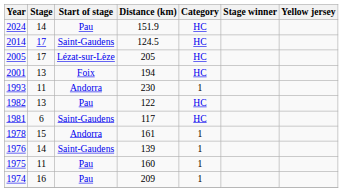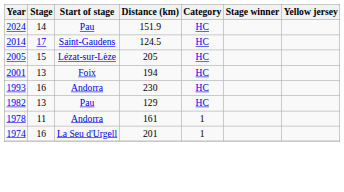2005 | Stage: 17 -> 15
1993 | Stage: 11 -> 16
1993 | Category: 1 -> HC
1982 | Distance (km): 122 -> 129
- row: 1981 | 6 | Saint-Gaudens | 117 | HC
1978 | Stage: 15 -> 11
- row: 1976 | 14 | Saint-Gaudens | 139 | 1
- row: 1975 | 11 | Pau | 160 | 1
1974 | Start of stage: Pau -> La Seu d'Urgell
1974 | Distance (km): 209 -> 201
